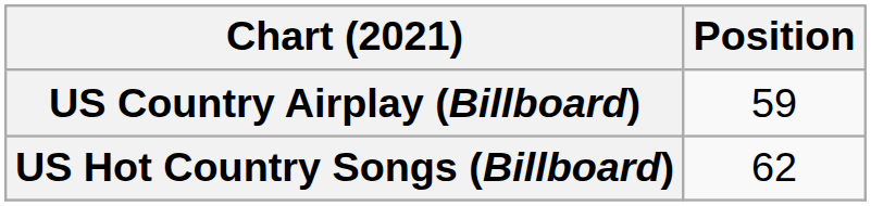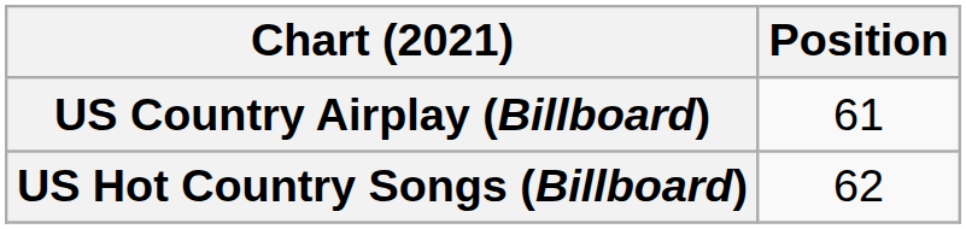US Country Airplay (Billboard) | Position: 59 -> 61
